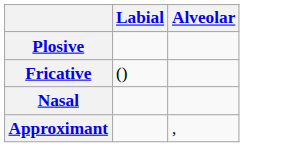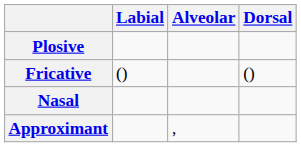+ column: Dorsal | ()
